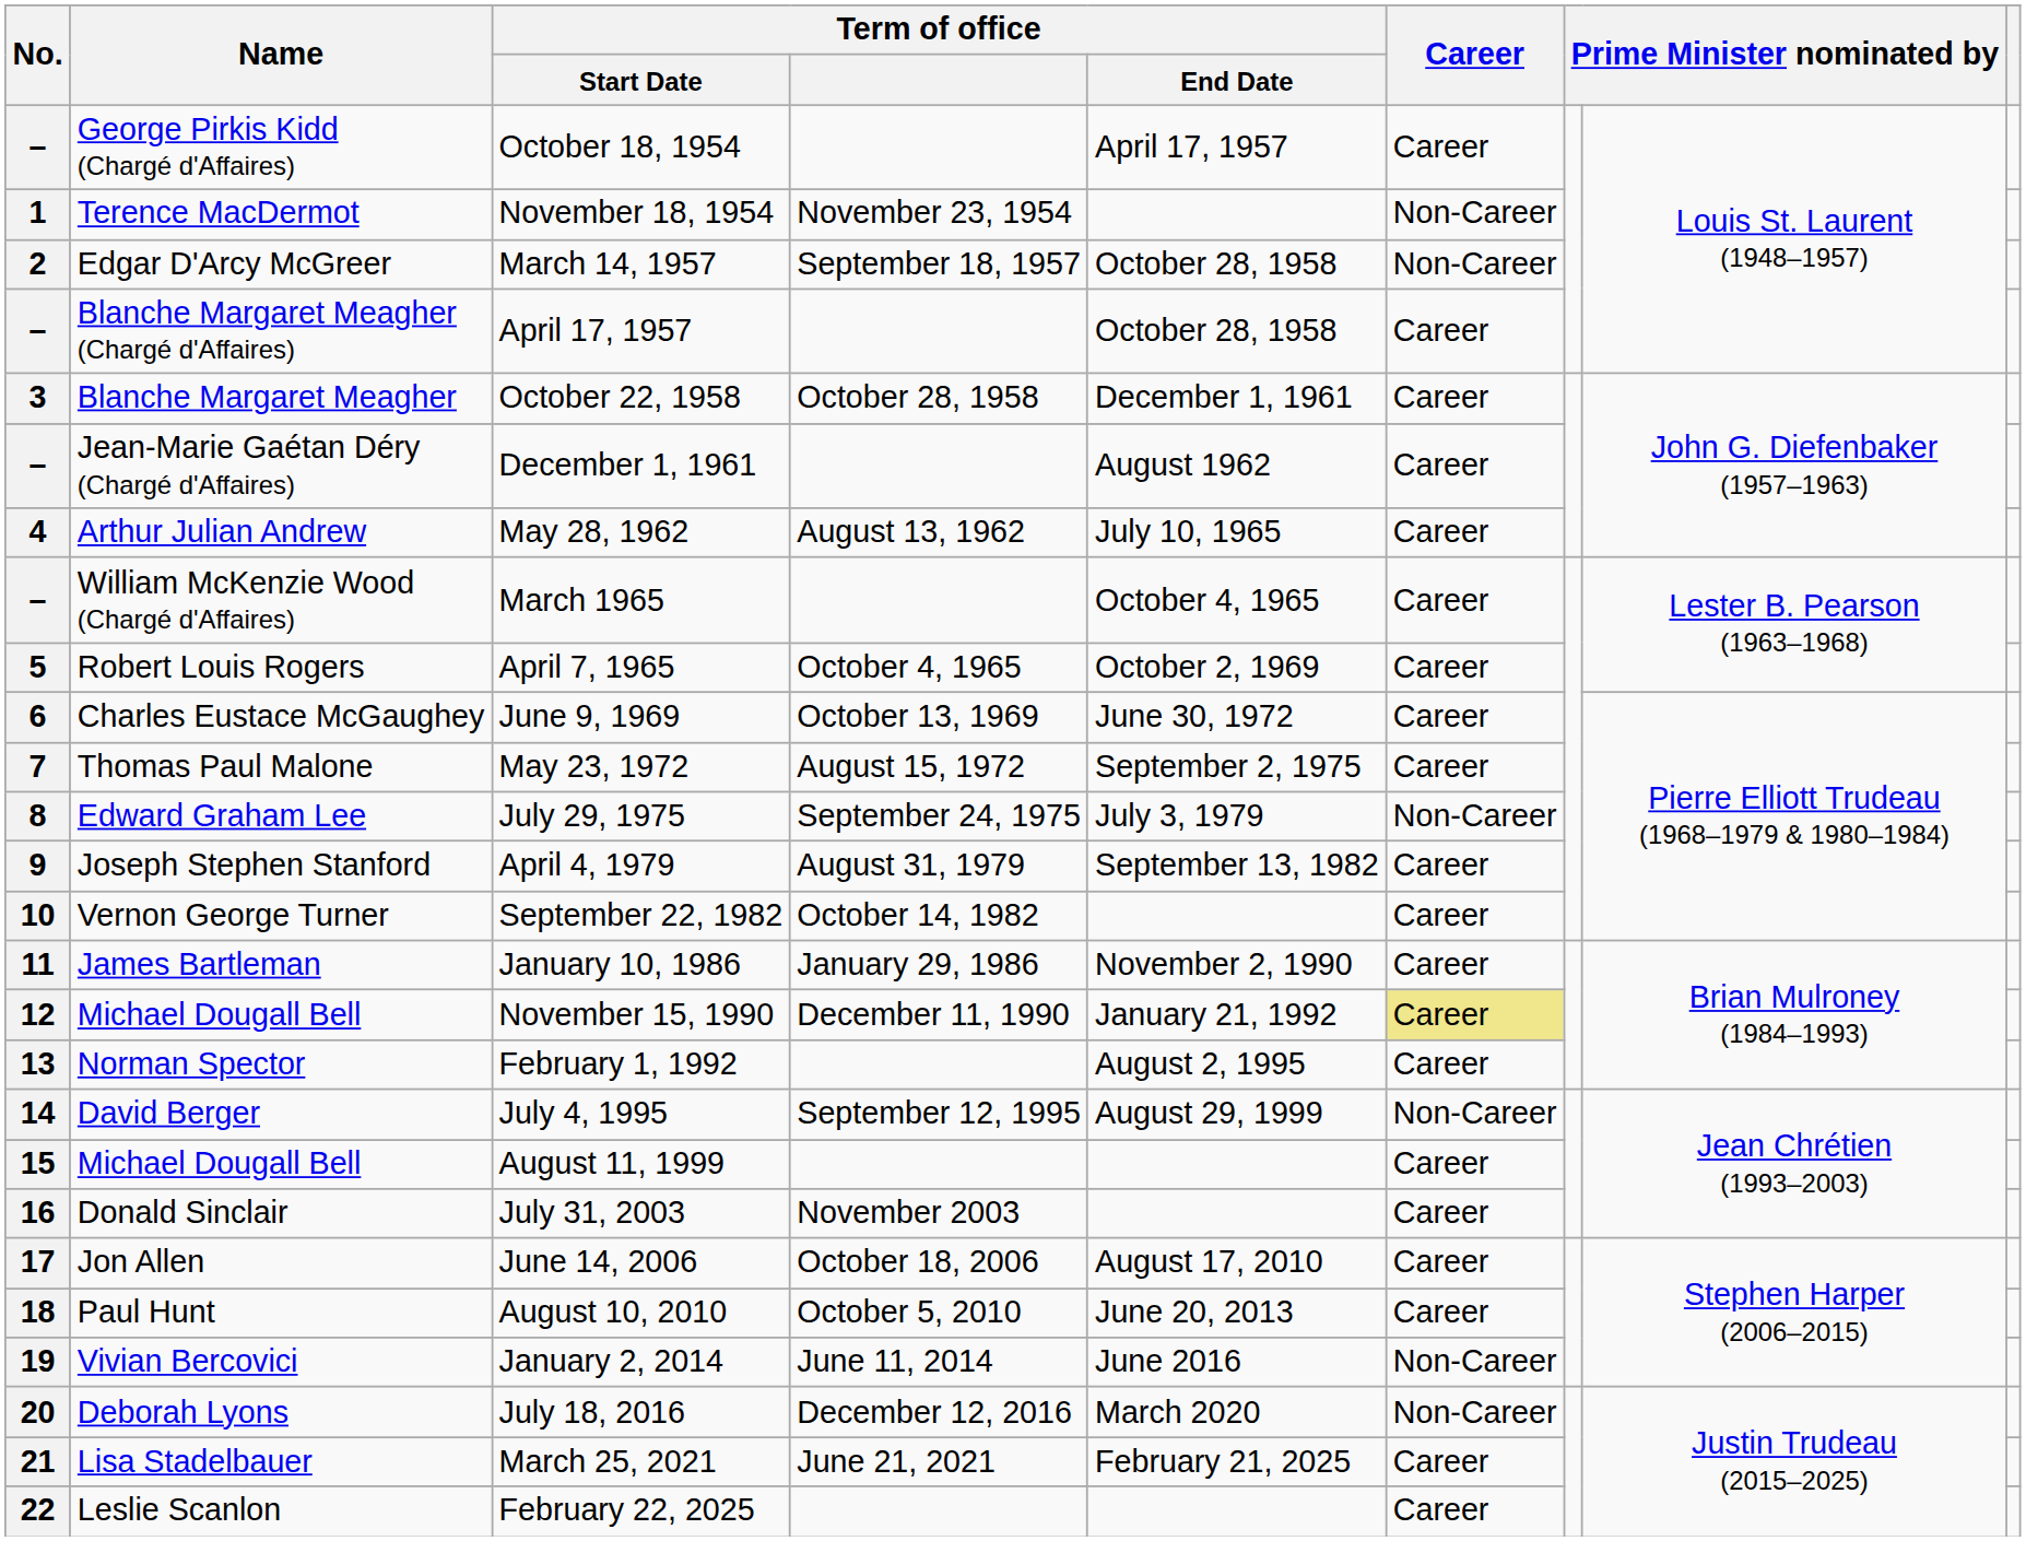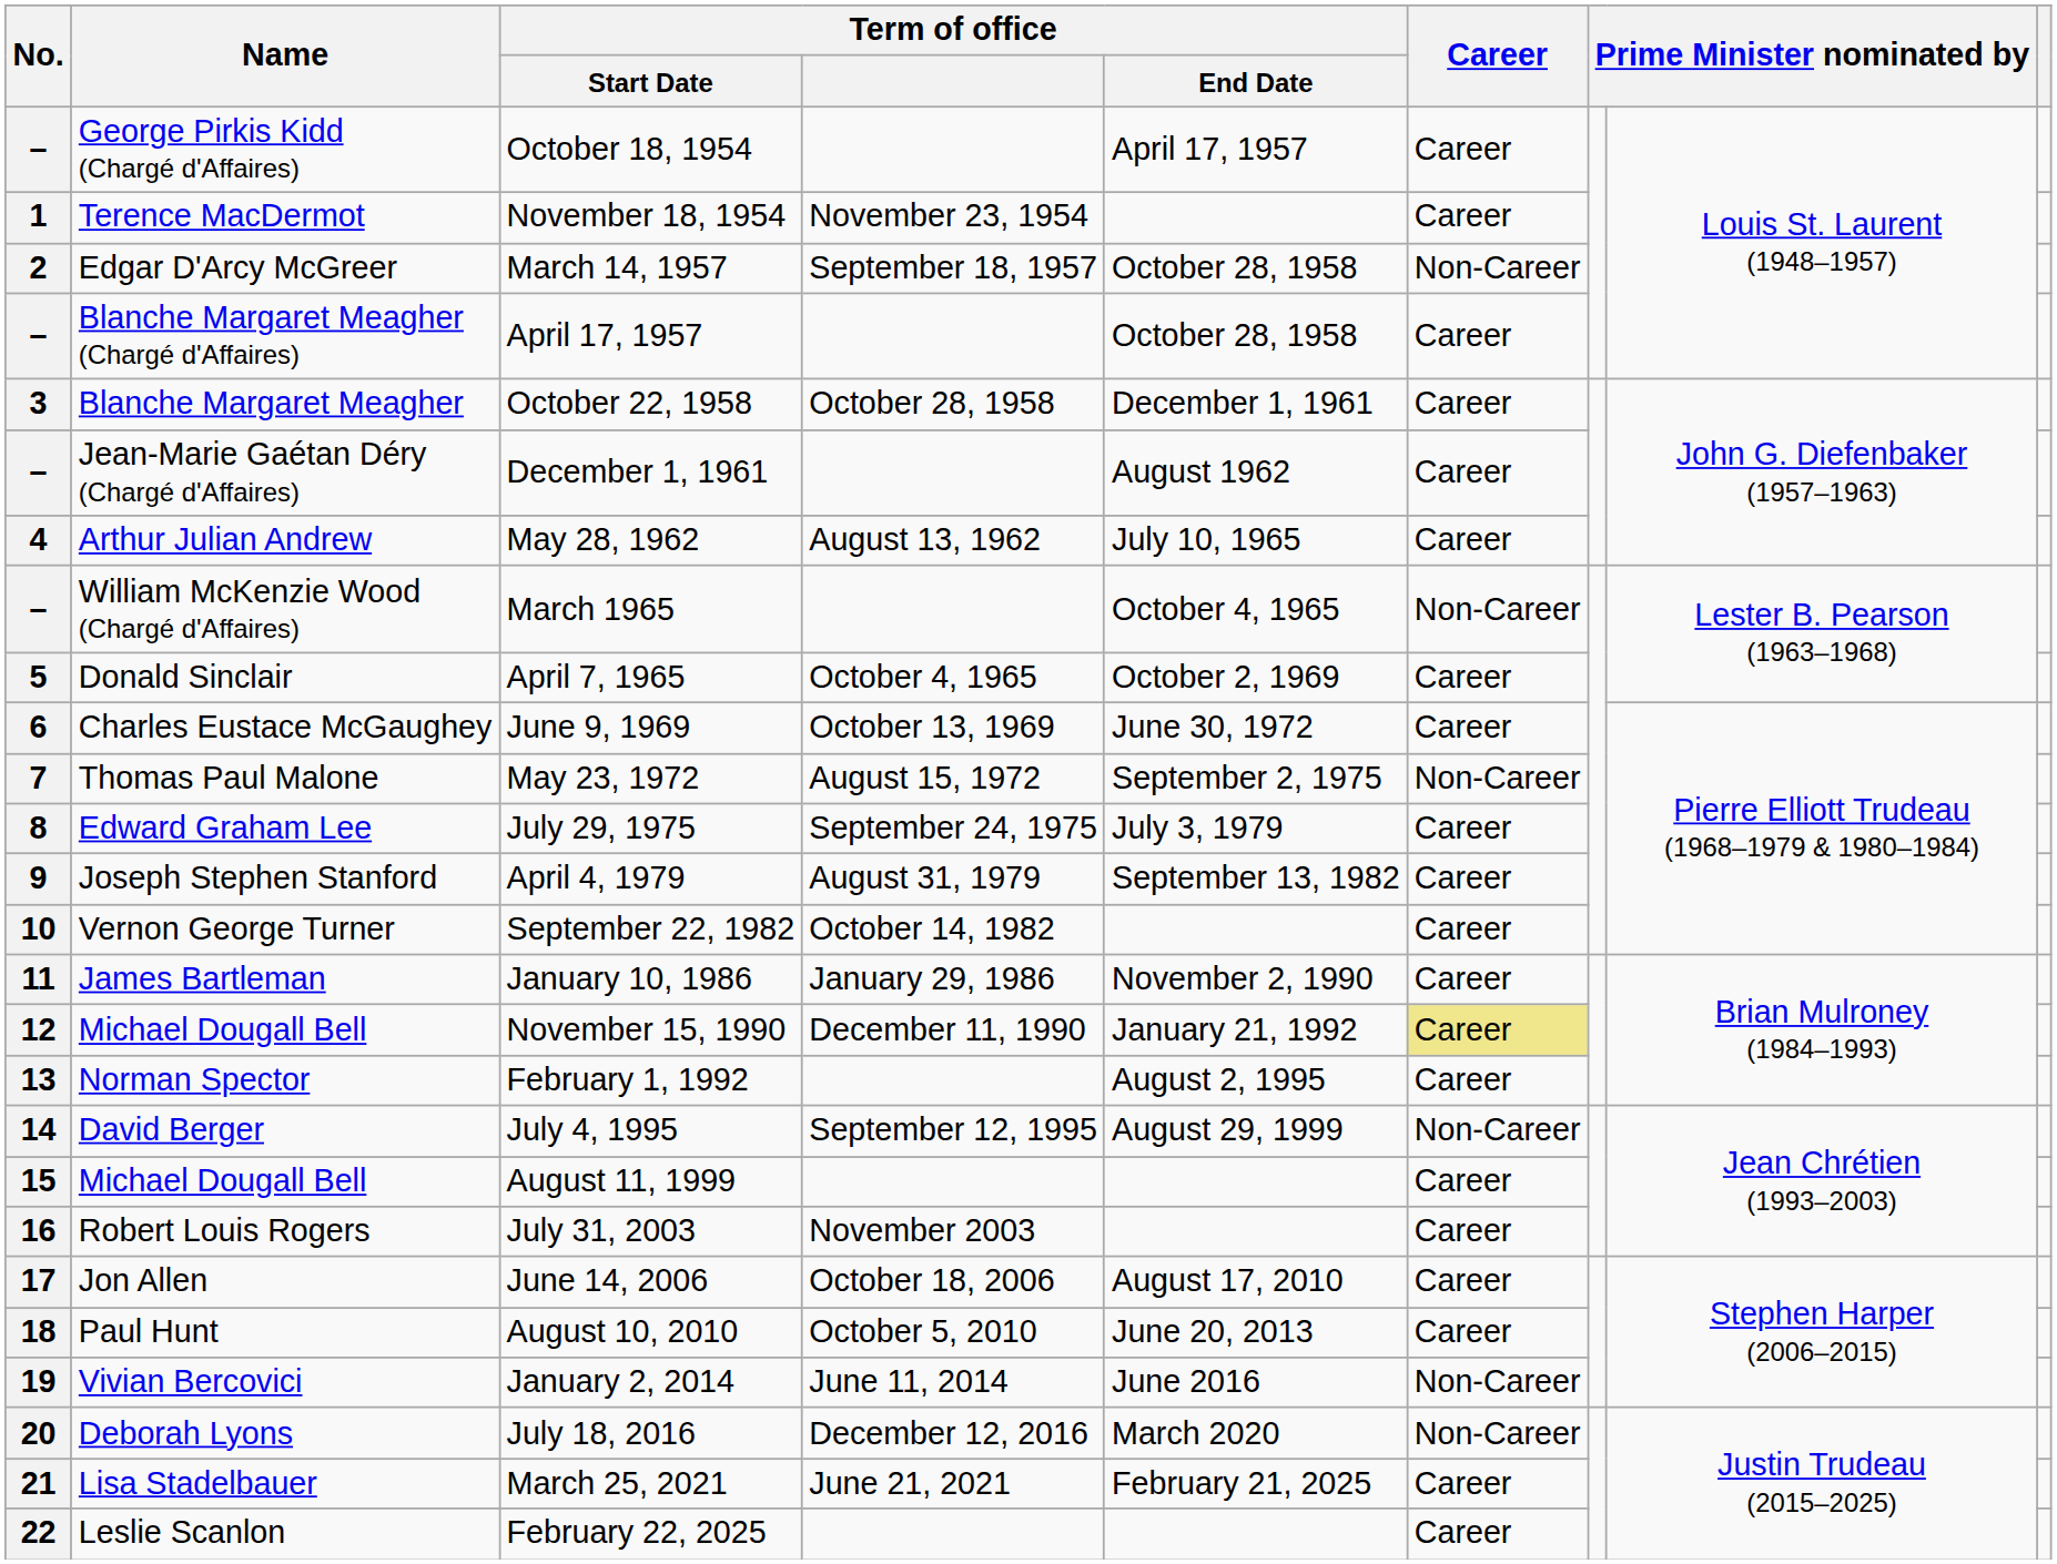November 18, 1954 | Career: Non-Career -> Career
March 1965 | Career: Career -> Non-Career
April 7, 1965 | Name: Robert Louis Rogers -> Donald Sinclair
May 23, 1972 | Career: Career -> Non-Career
July 29, 1975 | Career: Non-Career -> Career
July 31, 2003 | Name: Donald Sinclair -> Robert Louis Rogers
